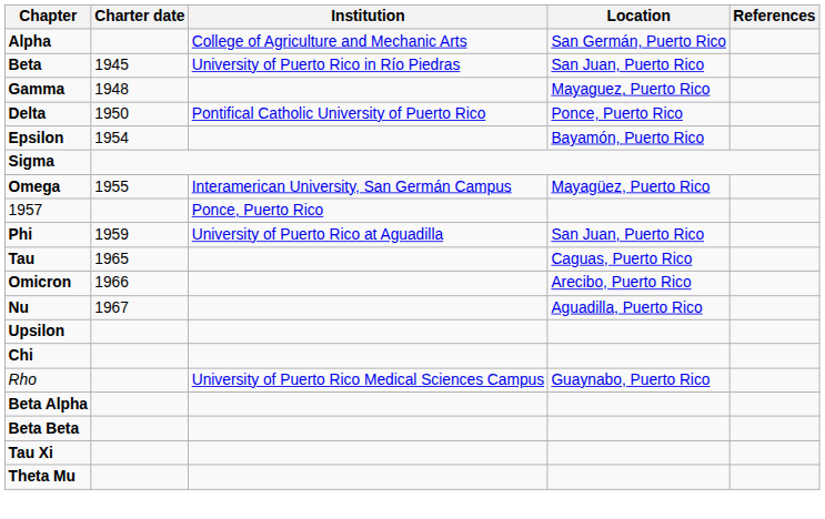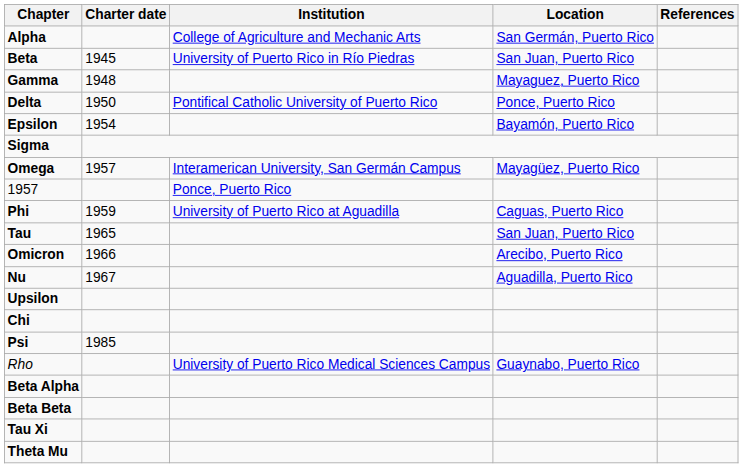Omega | Charter date: 1955 -> 1957
Phi | Location: San Juan, Puerto Rico -> Caguas, Puerto Rico
Tau | Location: Caguas, Puerto Rico -> San Juan, Puerto Rico
+ row: Psi | 1985
